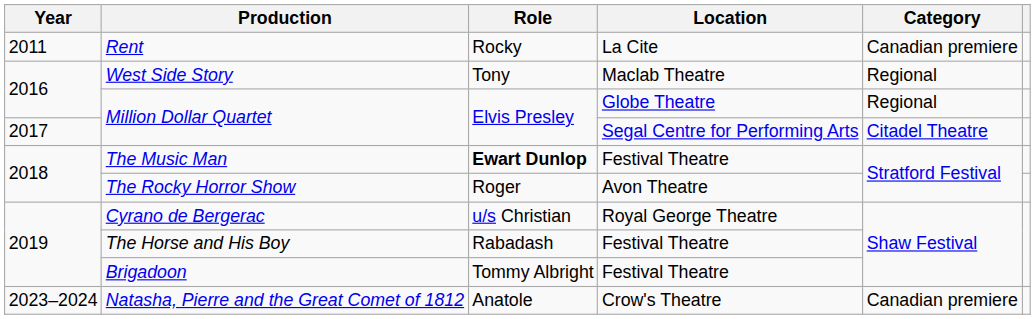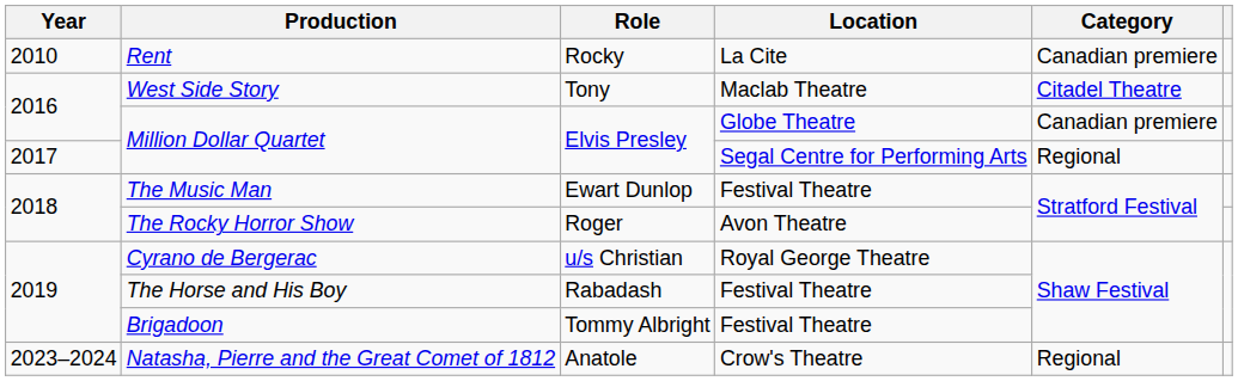Rent | Year: 2011 -> 2010
West Side Story | Category: Regional -> Citadel Theatre
Million Dollar Quartet / Globe Theatre | Category: Regional -> Canadian premiere
Million Dollar Quartet / Segal Centre for Performing Arts | Category: Citadel Theatre -> Regional
The Music Man | Role: bold -> normal
Natasha, Pierre and the Great Comet of 1812 | Category: Canadian premiere -> Regional
